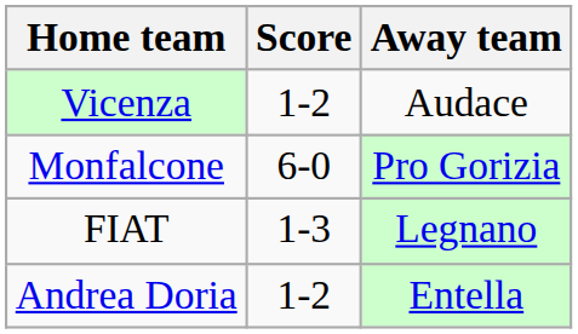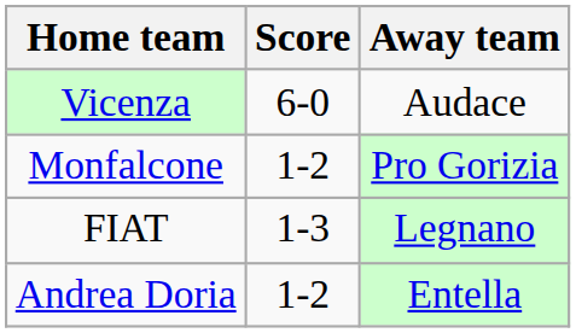Vicenza | Score: 1-2 -> 6-0
Monfalcone | Score: 6-0 -> 1-2
